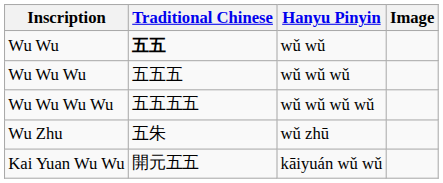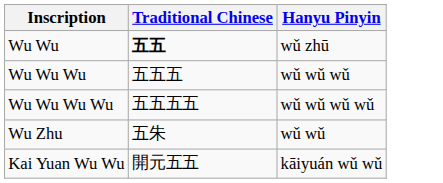- column: Image
Wu Wu | Hanyu Pinyin: wǔ wǔ -> wǔ zhū
Wu Zhu | Hanyu Pinyin: wǔ zhū -> wǔ wǔ
